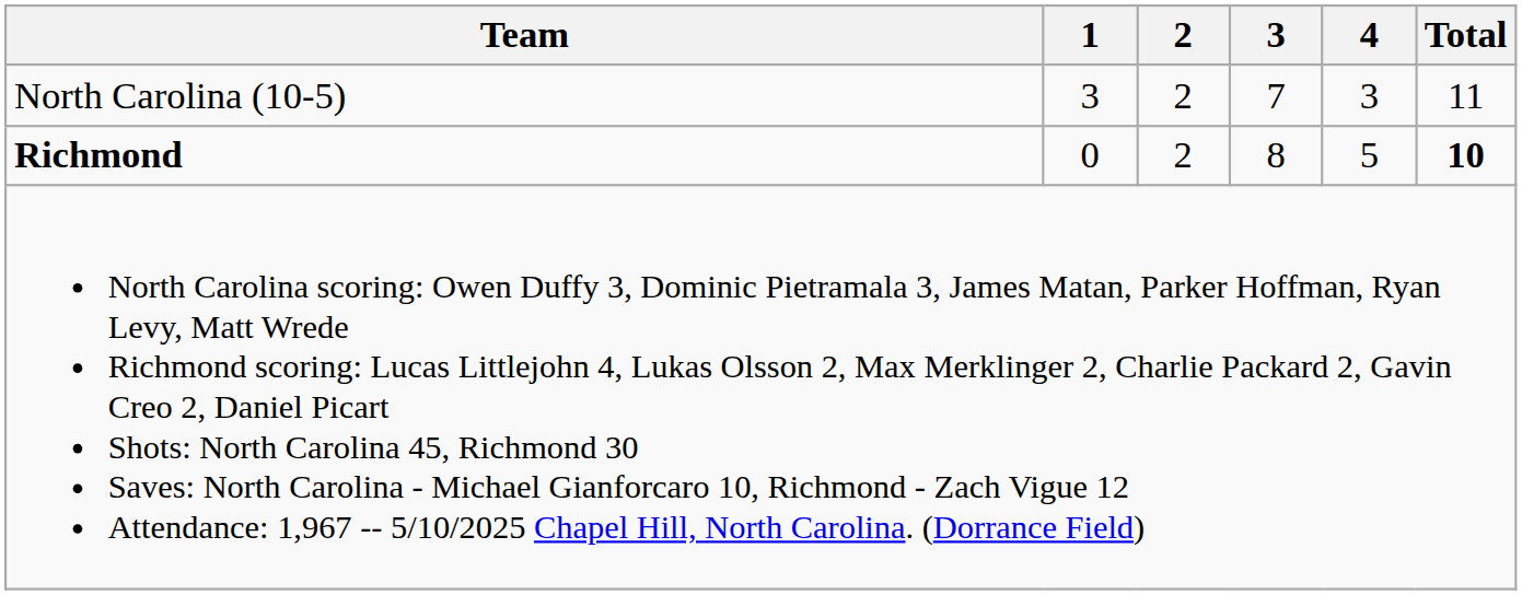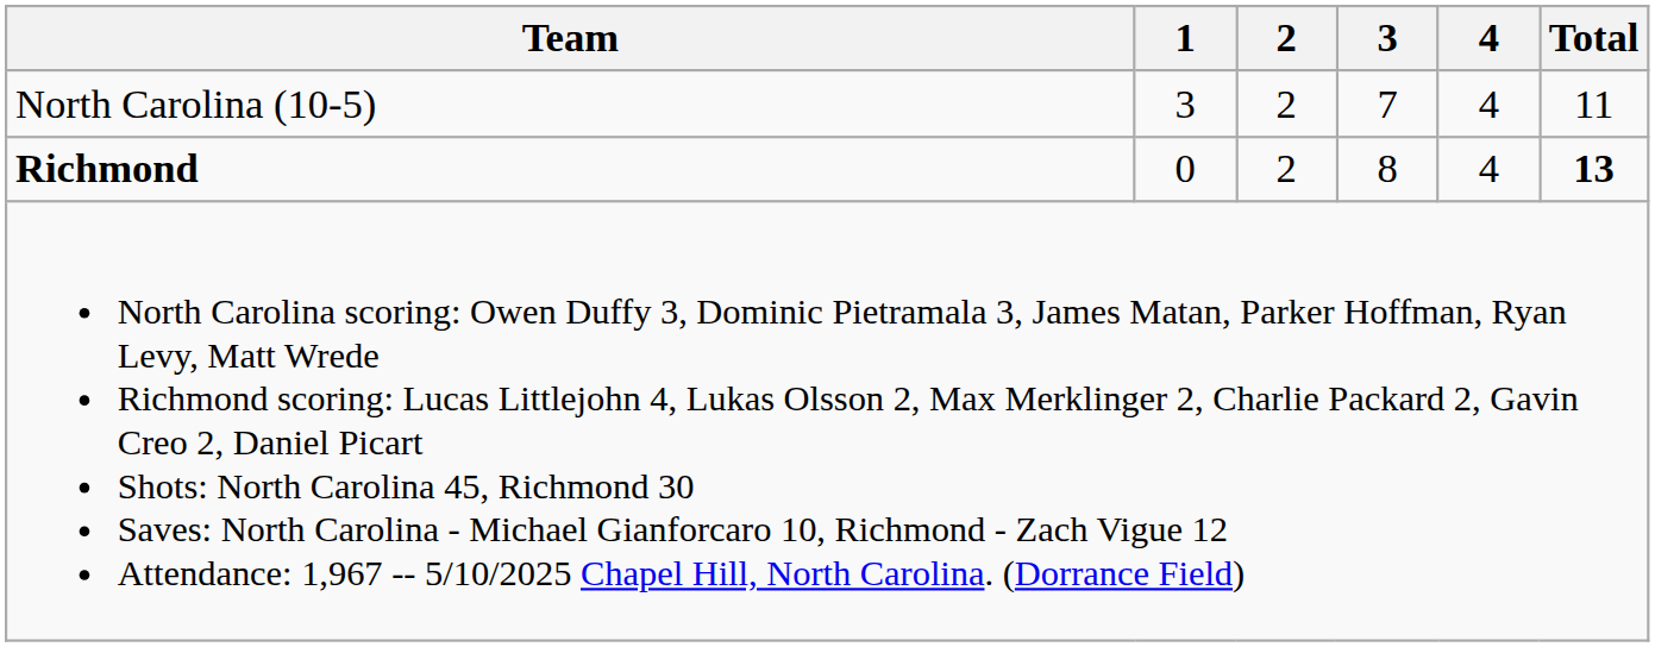North Carolina (10-5) | 4: 3 -> 4
Richmond | 4: 5 -> 4
Richmond | Total: 10 -> 13
